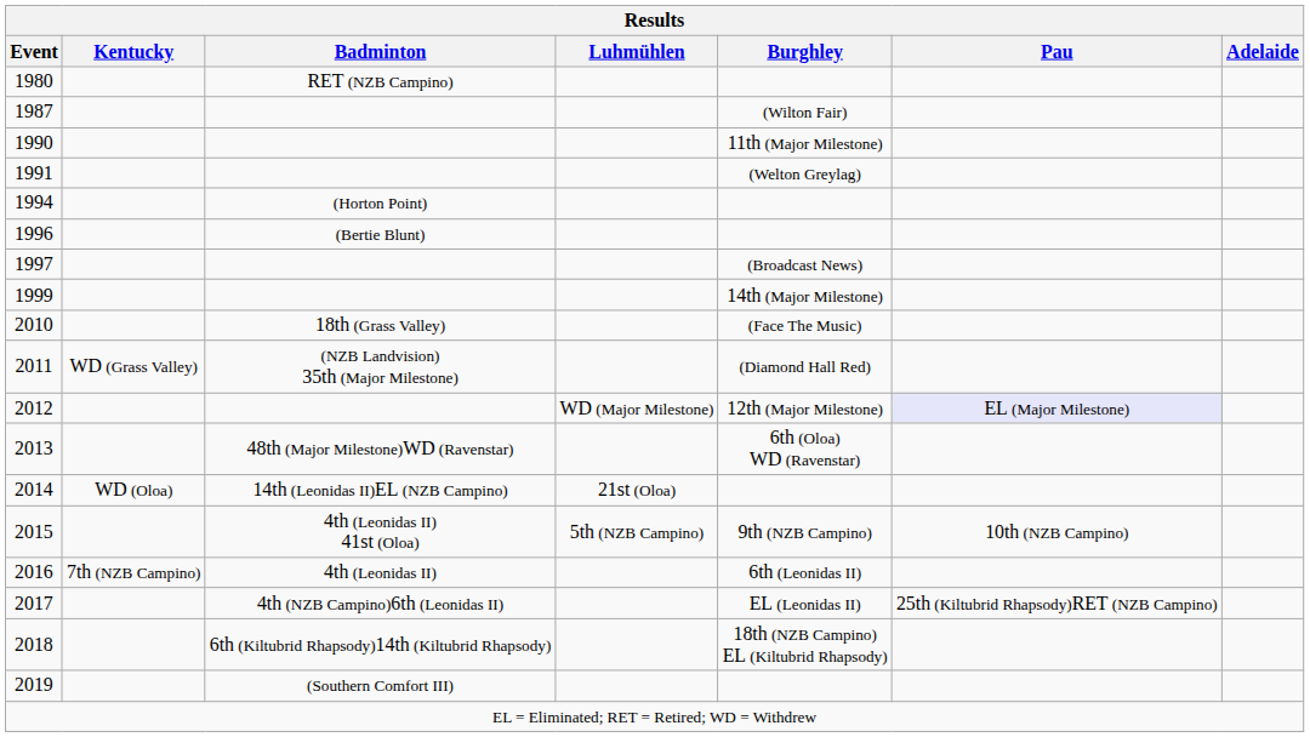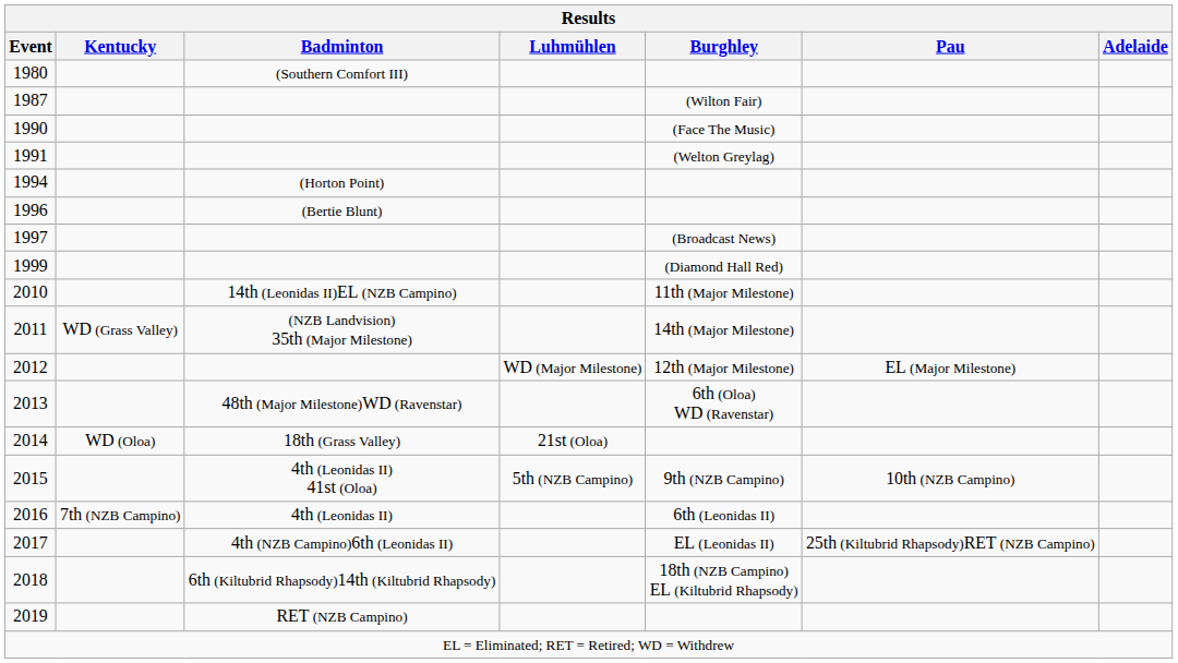1980 | Badminton: RET (NZB Campino) -> (Southern Comfort III)
1990 | Burghley: 11th (Major Milestone) -> (Face The Music)
1999 | Burghley: 14th (Major Milestone) -> (Diamond Hall Red)
2010 | Badminton: 18th (Grass Valley) -> 14th (Leonidas II)EL (NZB Campino)
2010 | Burghley: (Face The Music) -> 11th (Major Milestone)
2011 | Burghley: (Diamond Hall Red) -> 14th (Major Milestone)
2012 | Pau: lavender background -> no background
2014 | Badminton: 14th (Leonidas II)EL (NZB Campino) -> 18th (Grass Valley)
2019 | Badminton: (Southern Comfort III) -> RET (NZB Campino)
